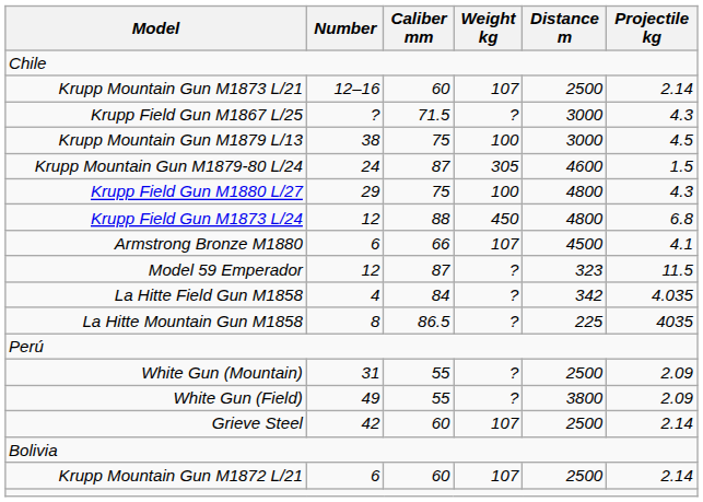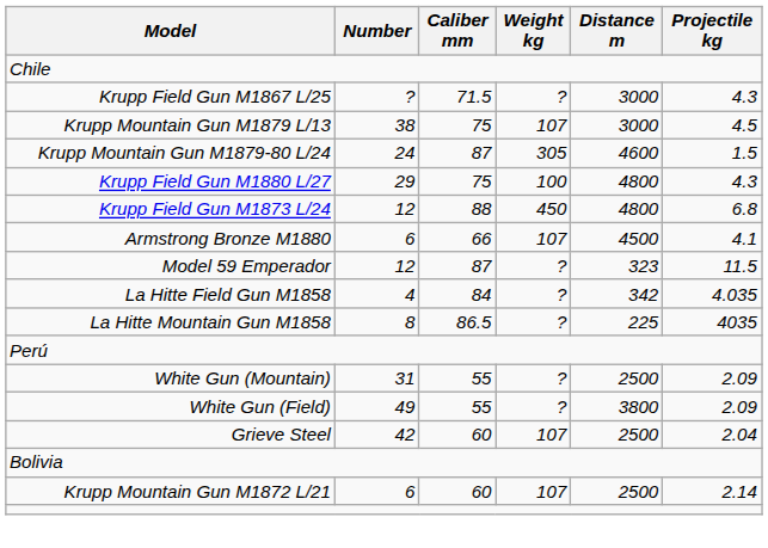- row: Krupp Mountain Gun M1873 L/21 | 12–16 | 60 | 107 | 2500 | 2.14
Krupp Mountain Gun M1879 L/13 | Weight kg: 100 -> 107
Grieve Steel | Projectile kg: 2.14 -> 2.04
